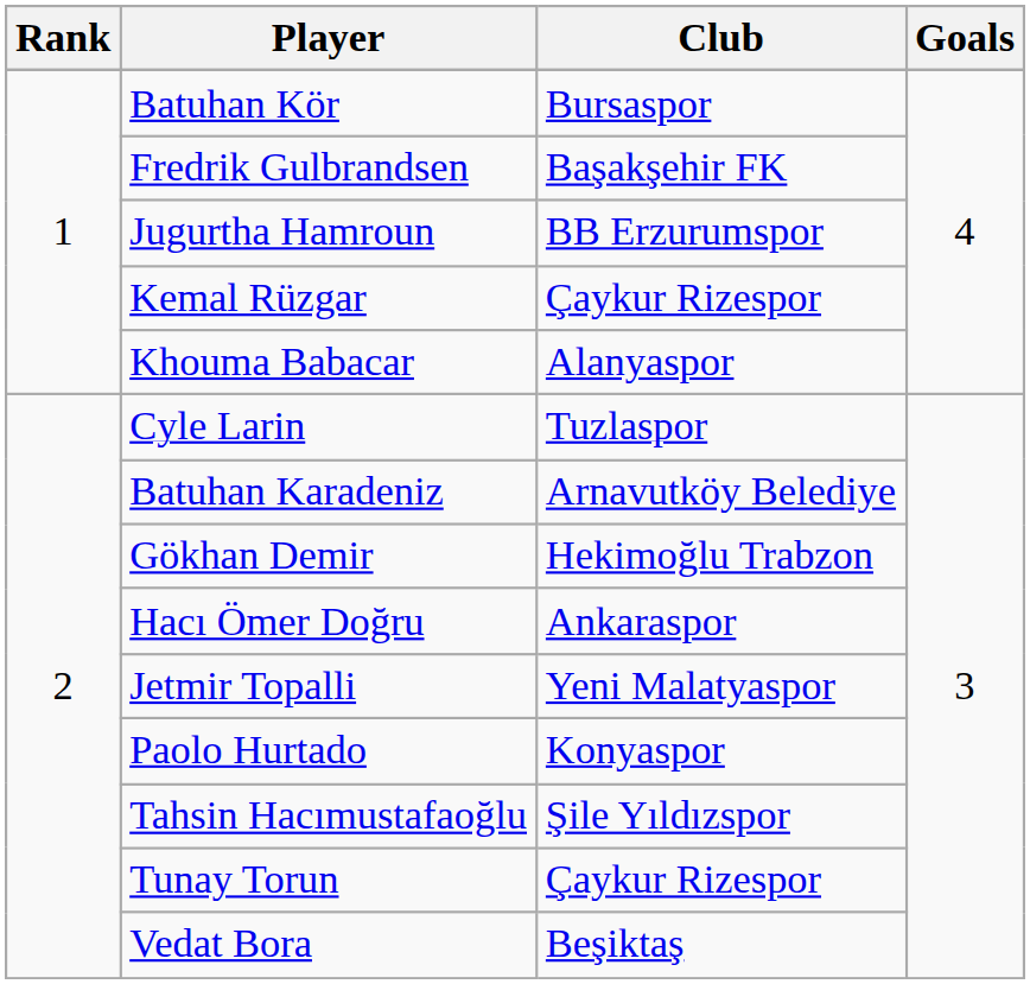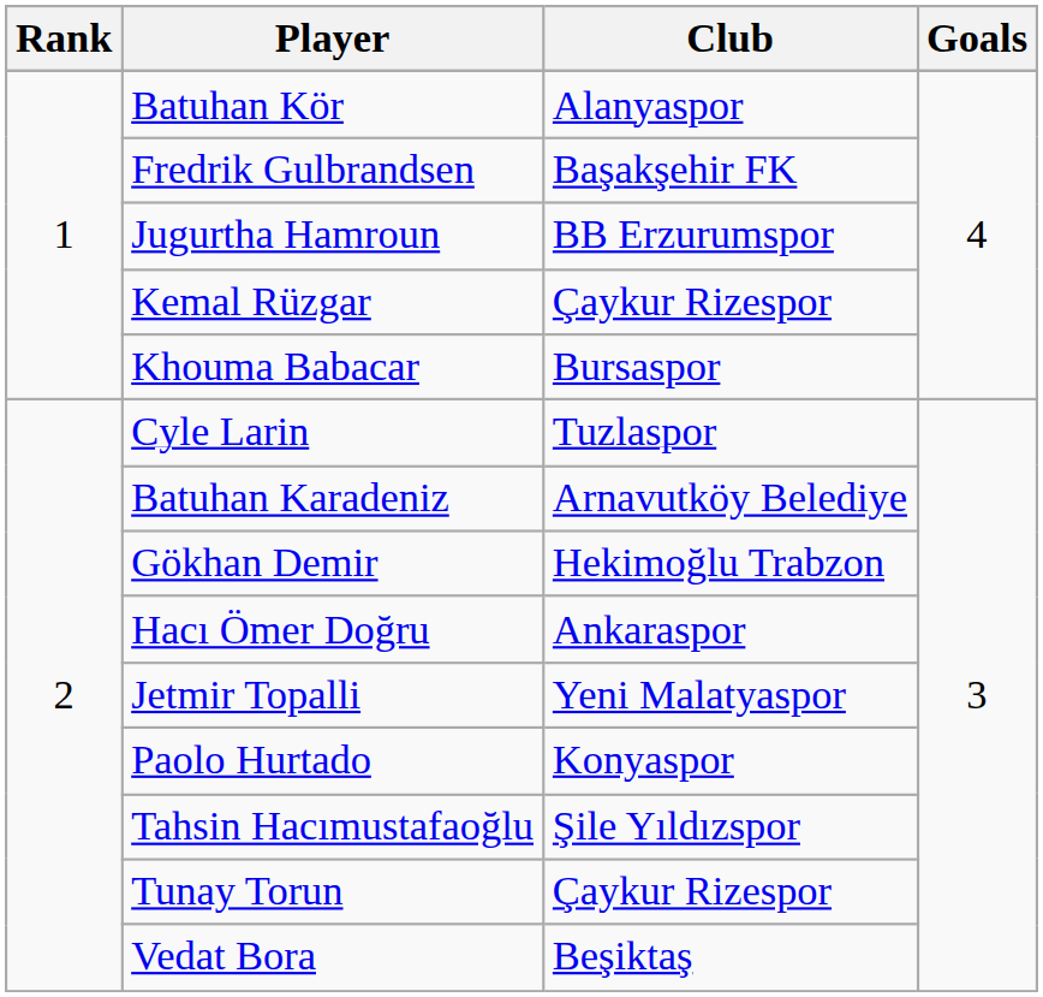Batuhan Kör | Club: Bursaspor -> Alanyaspor
Khouma Babacar | Club: Alanyaspor -> Bursaspor
